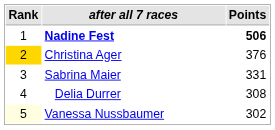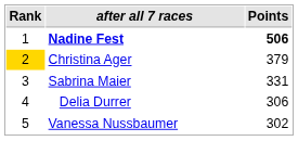Christina Ager | Points: 376 -> 379
Delia Durrer | Points: 308 -> 306
Vanessa Nussbaumer | Rank: lightyellow background -> no background
